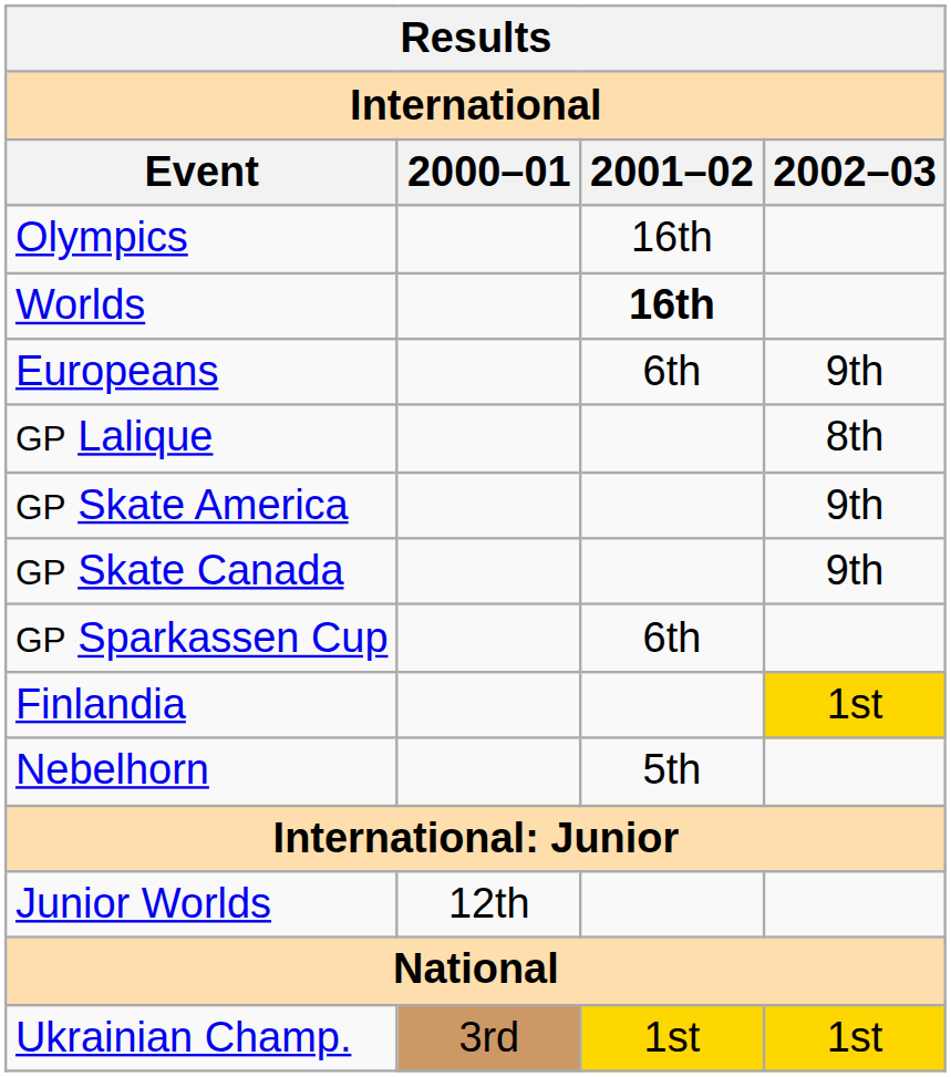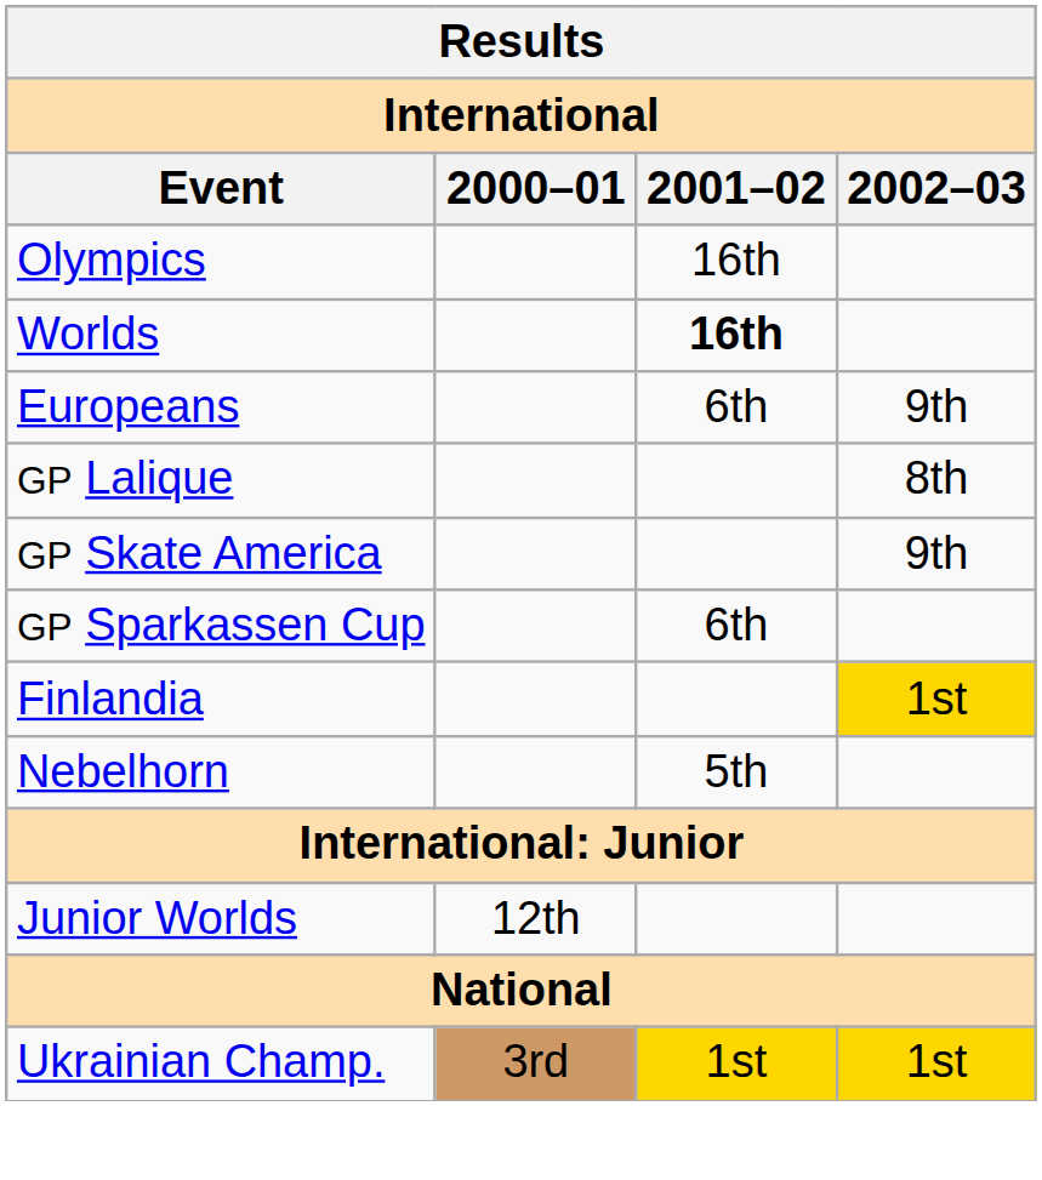- row: GP Skate Canada | 9th
